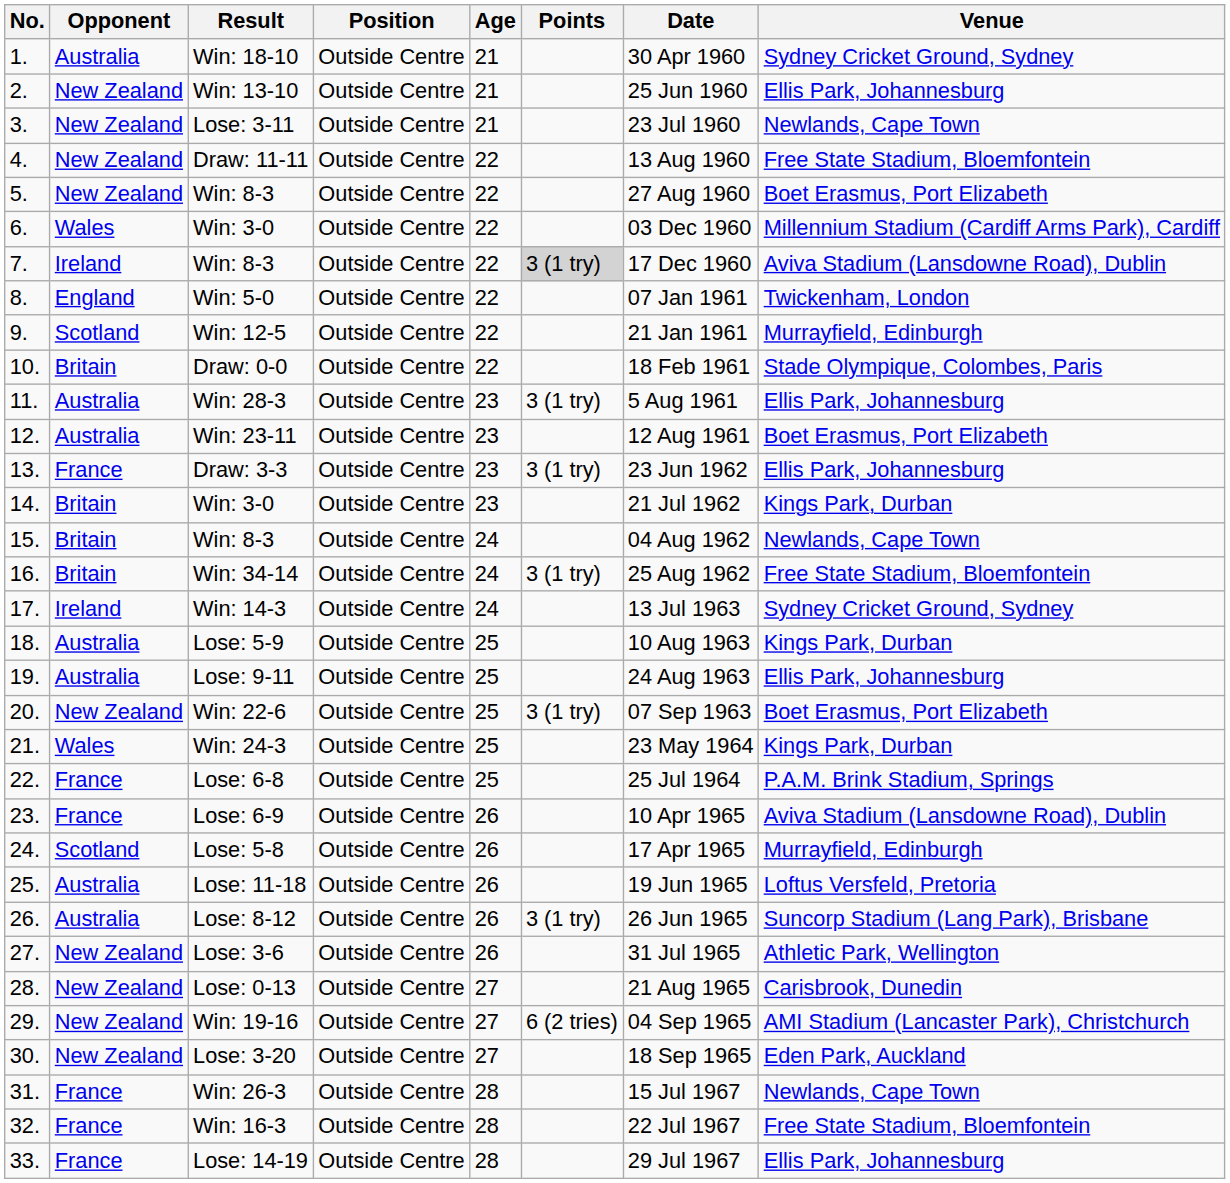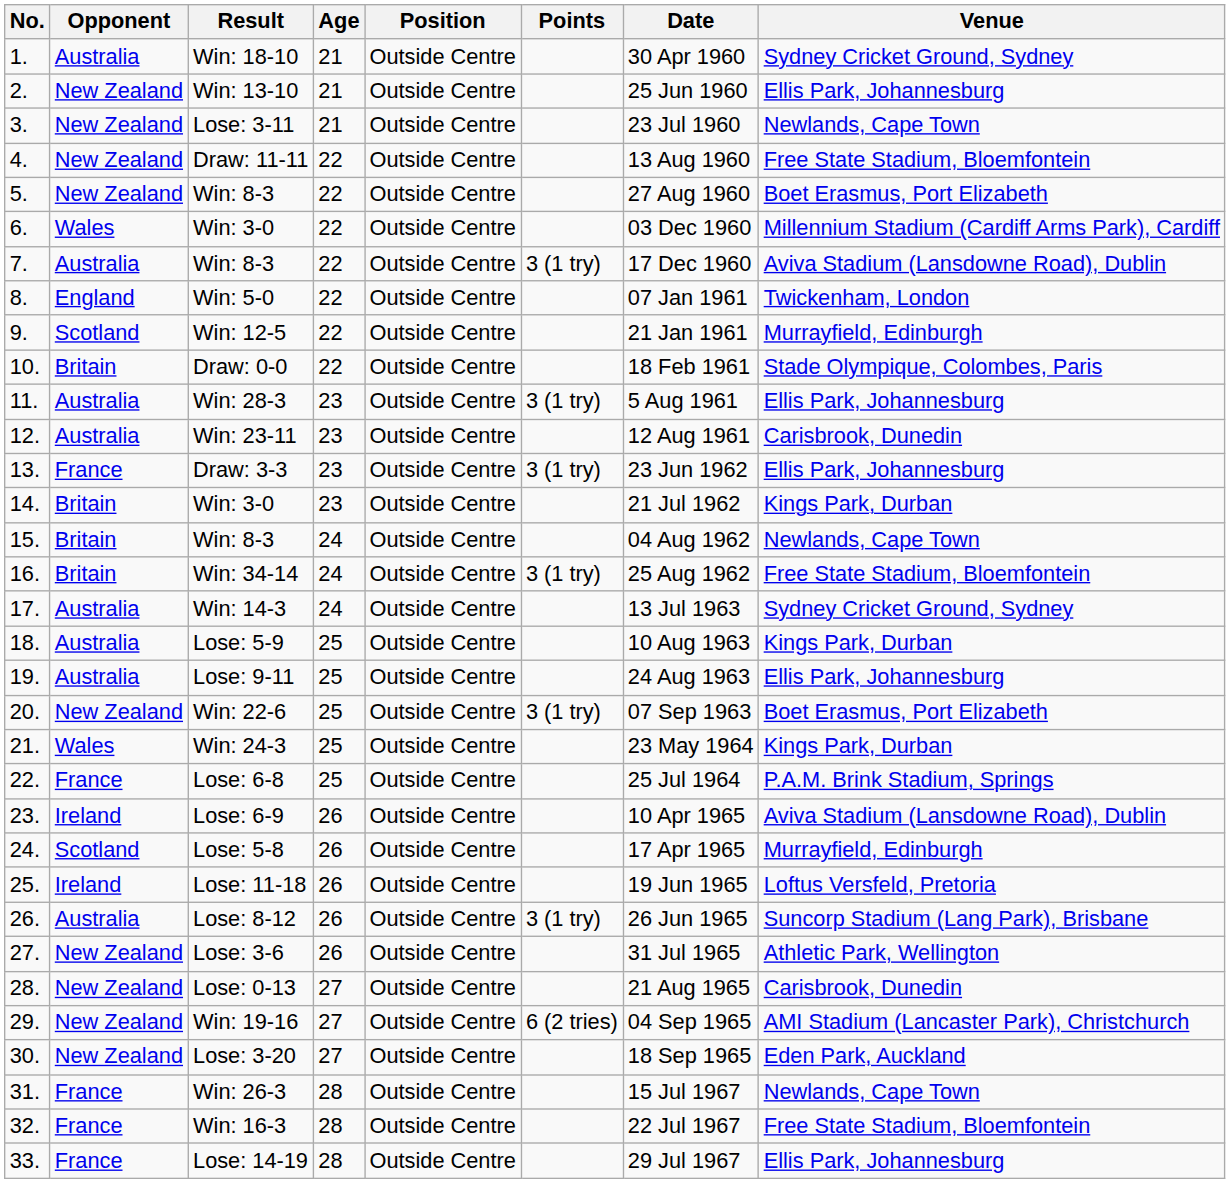columns swapped: Age <-> Position
7. / Win: 8-3 | Opponent: Ireland -> Australia
7. / Win: 8-3 | Points: lightgrey background -> no background
Win: 23-11 | Venue: Boet Erasmus, Port Elizabeth -> Carisbrook, Dunedin
Win: 14-3 | Opponent: Ireland -> Australia
Lose: 6-9 | Opponent: France -> Ireland
Lose: 11-18 | Opponent: Australia -> Ireland
